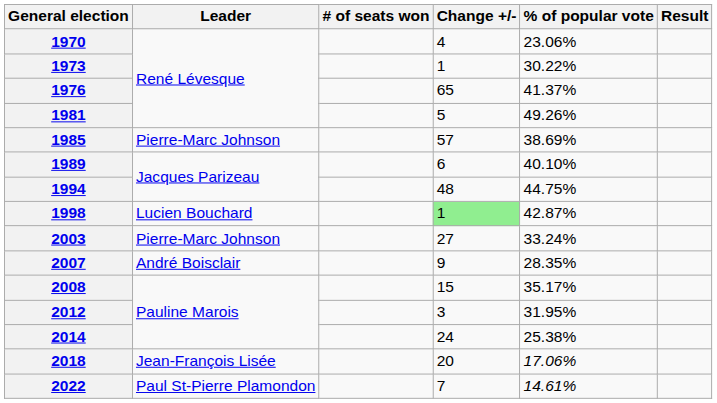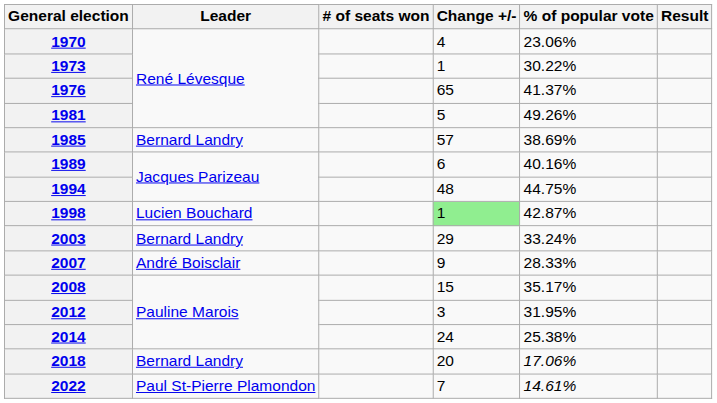1985 | Leader: Pierre-Marc Johnson -> Bernard Landry
1989 | % of popular vote: 40.10% -> 40.16%
2003 | Leader: Pierre-Marc Johnson -> Bernard Landry
2003 | Change +/-: 27 -> 29
2007 | % of popular vote: 28.35% -> 28.33%
2018 | Leader: Jean-François Lisée -> Bernard Landry
